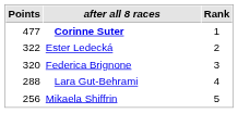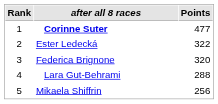columns swapped: Rank <-> Points
